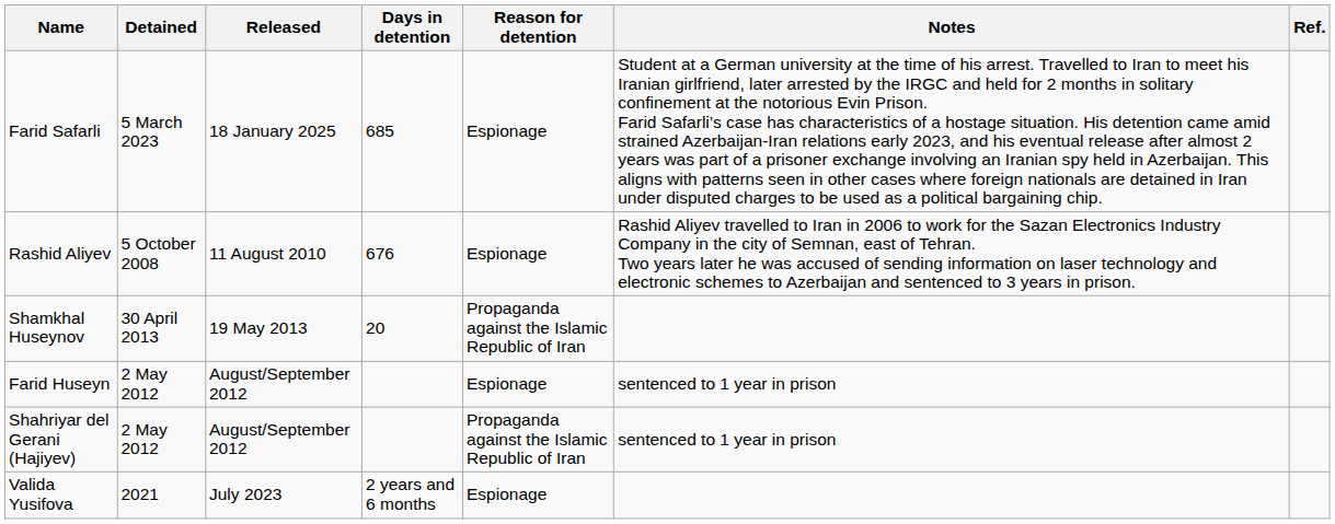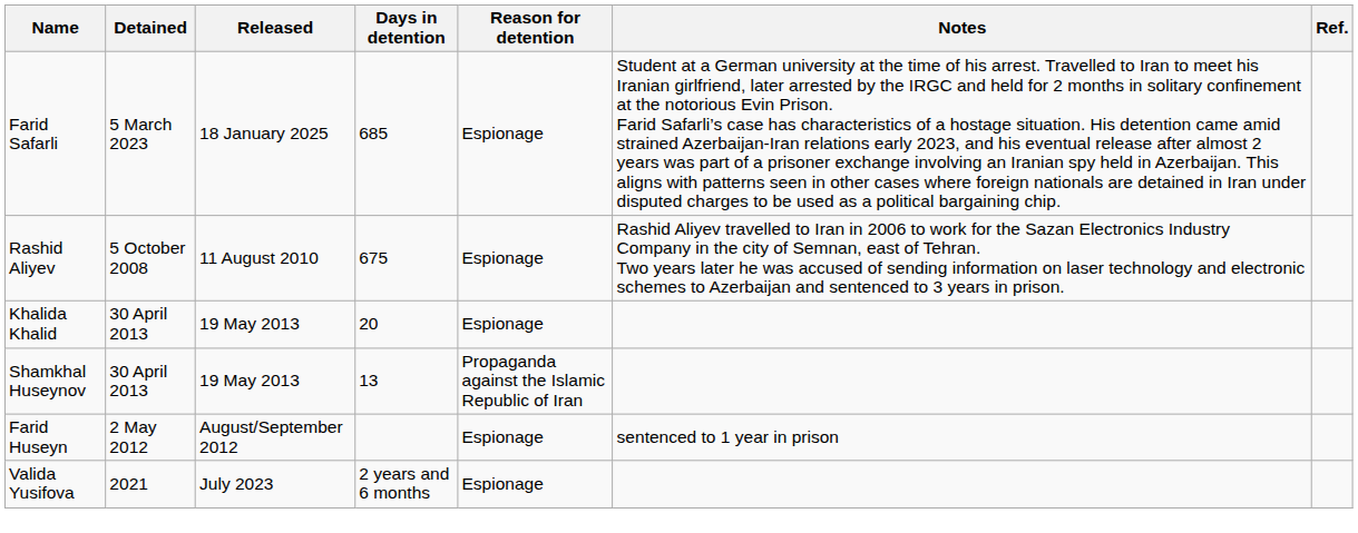Rashid Aliyev | Days in detention: 676 -> 675
+ row: Khalida Khalid | 30 April 2013 | 19 May 2013 | 20 | Espionage
Shamkhal Huseynov | Days in detention: 20 -> 13
- row: Shahriyar del Gerani (Hajiyev) | 2 May 2012 | August/September 2012 | Propaganda against the Islamic Republic of Iran | sentenced to 1 year in prison
